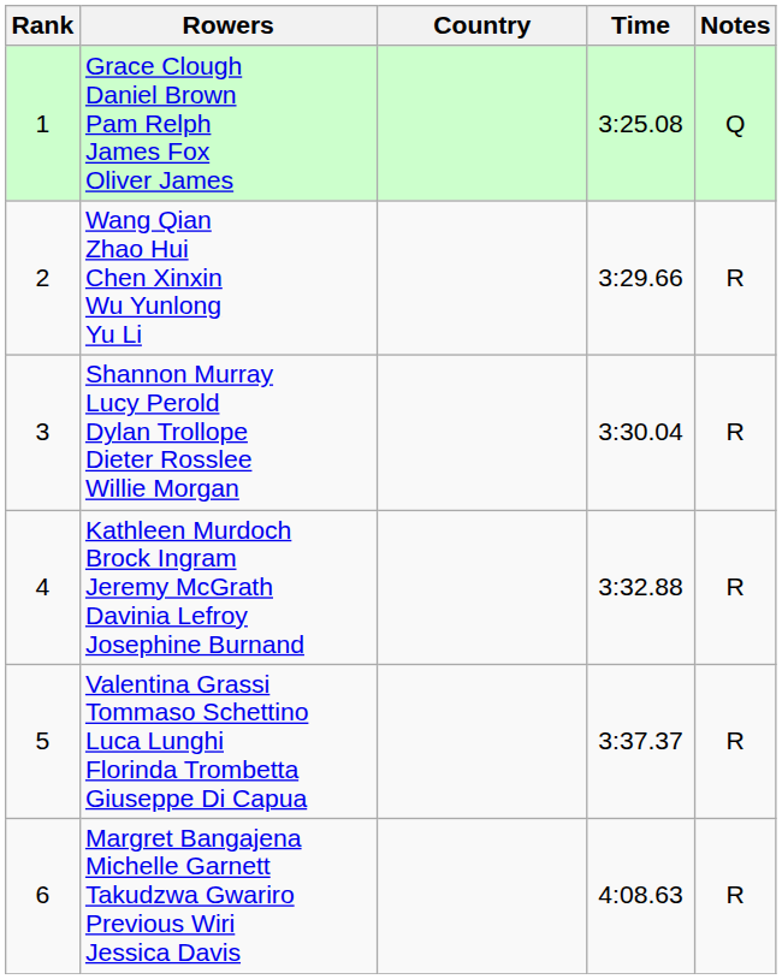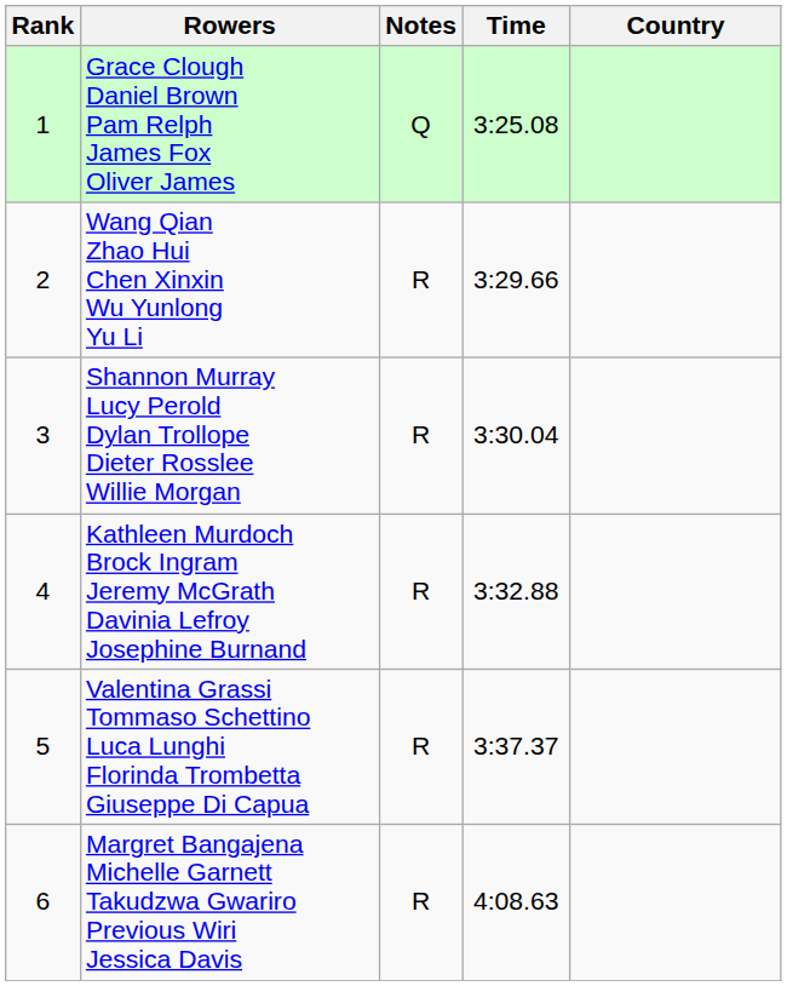columns swapped: Country <-> Notes
